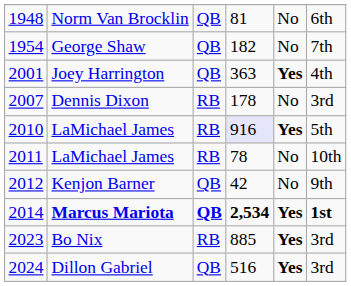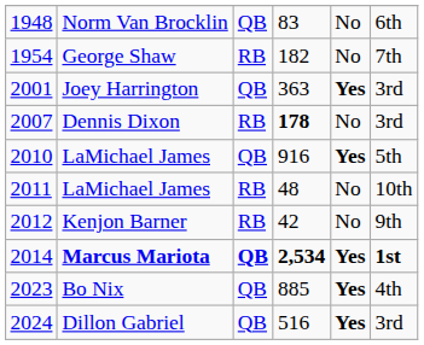Norm Van Brocklin | column 4: 81 -> 83
George Shaw | column 3: QB -> RB
Joey Harrington | column 6: 4th -> 3rd
Dennis Dixon | column 4: normal -> bold
2010 / LaMichael James | column 3: RB -> QB
2010 / LaMichael James | column 4: lavender background -> no background
2011 / LaMichael James | column 4: 78 -> 48
Kenjon Barner | column 3: QB -> RB
Bo Nix | column 3: RB -> QB
Bo Nix | column 6: 3rd -> 4th
